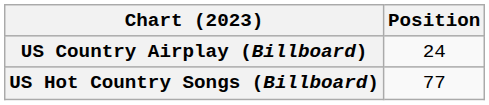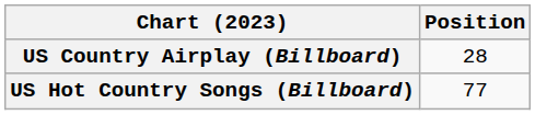US Country Airplay (Billboard) | Position: 24 -> 28
